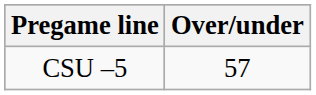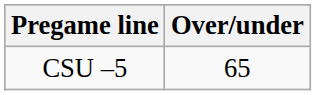CSU –5 | Over/under: 57 -> 65
